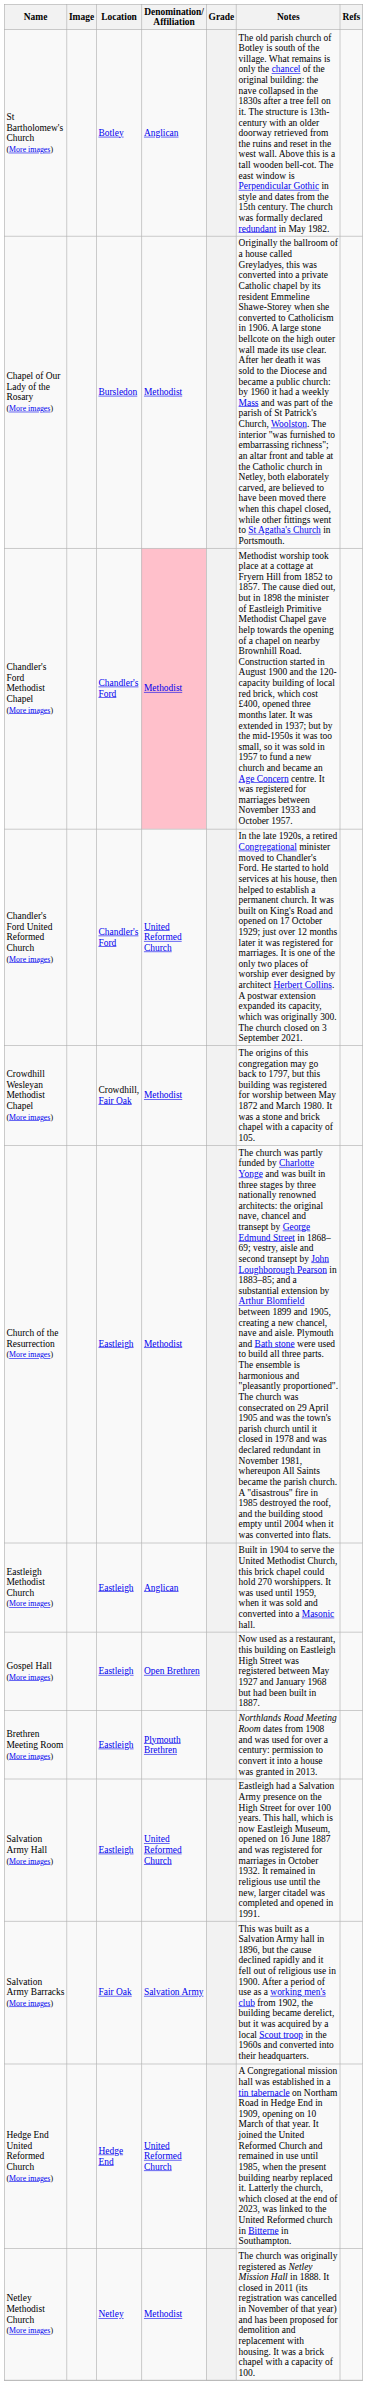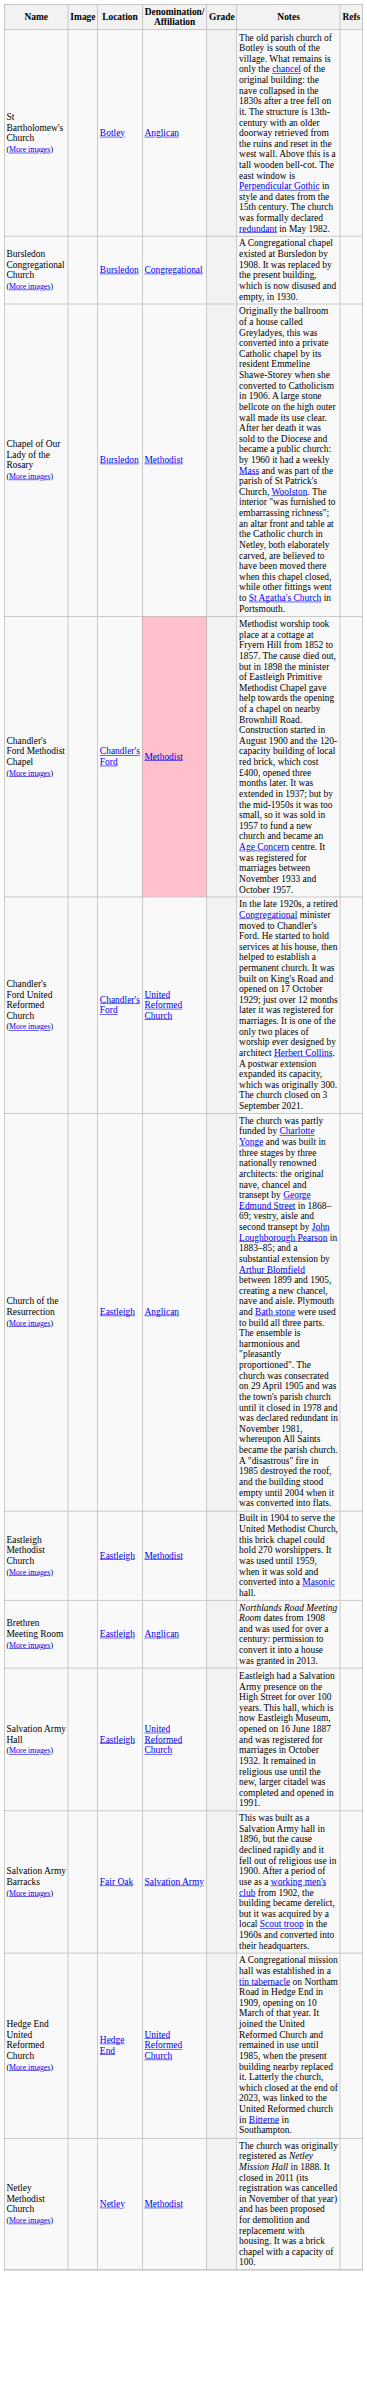+ row: Bursledon Congregational Church (More images) | Bursledon | Congregational | A Congregational chapel existed at Bursledon by 1908. It was replaced by the present building, which is now disused and empty, in 1930.
- row: Crowdhill Wesleyan Methodist Chapel (More images) | Crowdhill, Fair Oak | Methodist | The origins of this congregation may go back to 1797, but this building was registered for worship between May 1872 and March 1980. It was a stone and brick chapel with a capacity of 105.
Church of the Resurrection (More images) | Denomination/ Affiliation: Methodist -> Anglican
Eastleigh Methodist Church (More images) | Denomination/ Affiliation: Anglican -> Methodist
- row: Gospel Hall (More images) | Eastleigh | Open Brethren | Now used as a restaurant, this building on Eastleigh High Street was registered between May 1927 and January 1968 but had been built in 1887.
Brethren Meeting Room (More images) | Denomination/ Affiliation: Plymouth Brethren -> Anglican
